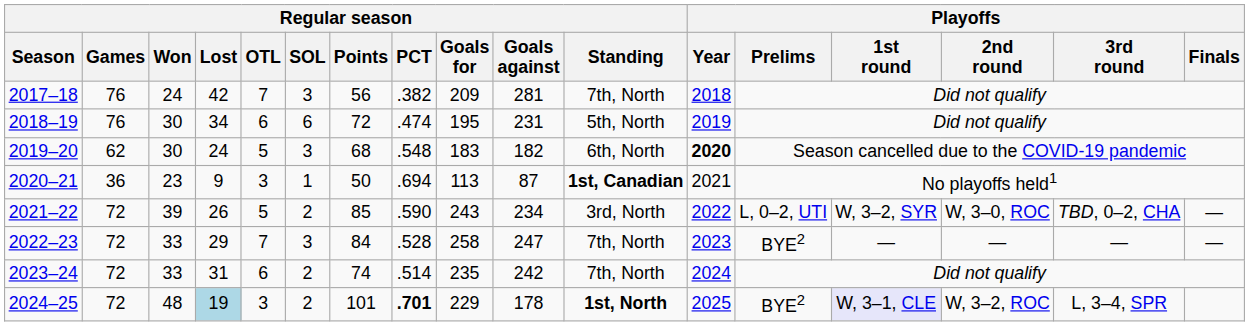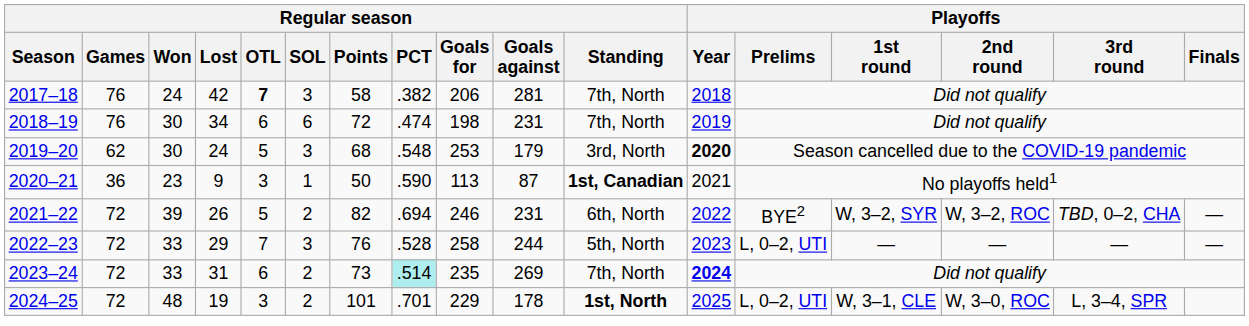2017–18 | Regular season / OTL: normal -> bold
2017–18 | Regular season / Points: 56 -> 58
2017–18 | Regular season / Goals for: 209 -> 206
2018–19 | Regular season / Goals for: 195 -> 198
2018–19 | Regular season / Standing: 5th, North -> 7th, North
2019–20 | Regular season / Goals for: 183 -> 253
2019–20 | Regular season / Goals against: 182 -> 179
2019–20 | Regular season / Standing: 6th, North -> 3rd, North
2020–21 | Regular season / PCT: .694 -> .590
2021–22 | Regular season / Points: 85 -> 82
2021–22 | Regular season / PCT: .590 -> .694
2021–22 | Regular season / Goals for: 243 -> 246
2021–22 | Regular season / Goals against: 234 -> 231
2021–22 | Regular season / Standing: 3rd, North -> 6th, North
2021–22 | Playoffs / Prelims: L, 0–2, UTI -> BYE2
2021–22 | Playoffs / 2nd round: W, 3–0, ROC -> W, 3–2, ROC
2022–23 | Regular season / Points: 84 -> 76
2022–23 | Regular season / Goals against: 247 -> 244
2022–23 | Regular season / Standing: 7th, North -> 5th, North
2022–23 | Playoffs / Prelims: BYE2 -> L, 0–2, UTI
2023–24 | Regular season / Points: 74 -> 73
2023–24 | Regular season / PCT: no background -> paleturquoise background
2023–24 | Regular season / Goals against: 242 -> 269
2023–24 | Playoffs / Year: normal -> bold
2024–25 | Regular season / Lost: lightblue background -> no background
2024–25 | Regular season / PCT: bold -> normal
2024–25 | Playoffs / Prelims: BYE2 -> L, 0–2, UTI
2024–25 | Playoffs / 1st round: lavender background -> no background
2024–25 | Playoffs / 2nd round: W, 3–2, ROC -> W, 3–0, ROC
